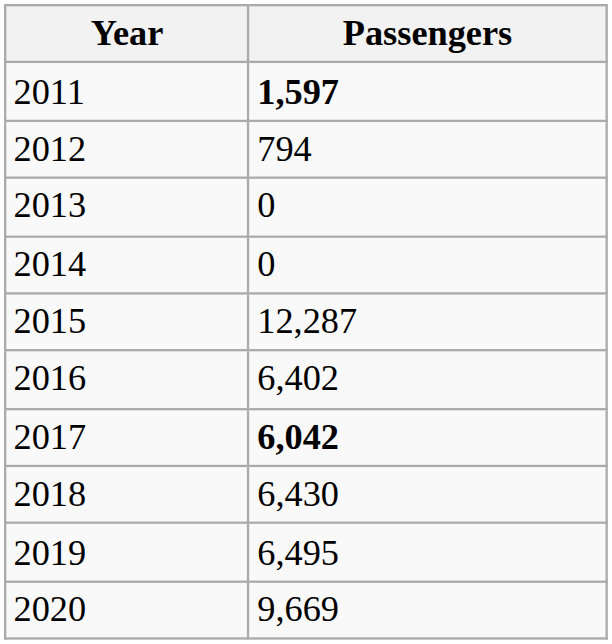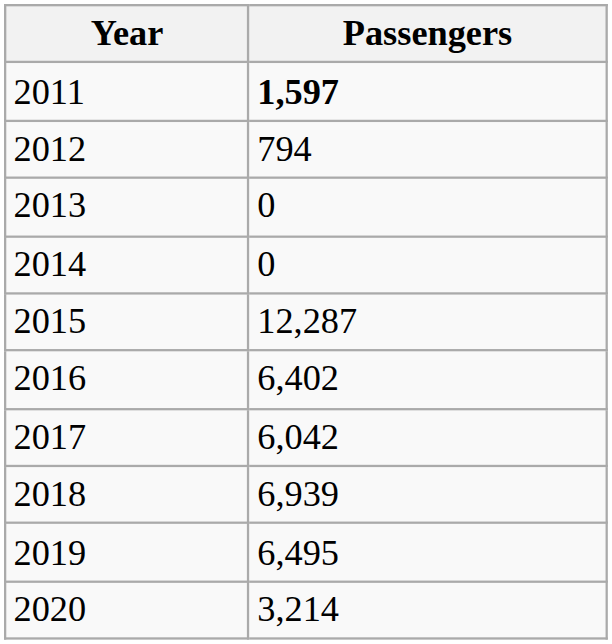2017 | Passengers: bold -> normal
2018 | Passengers: 6,430 -> 6,939
2020 | Passengers: 9,669 -> 3,214
